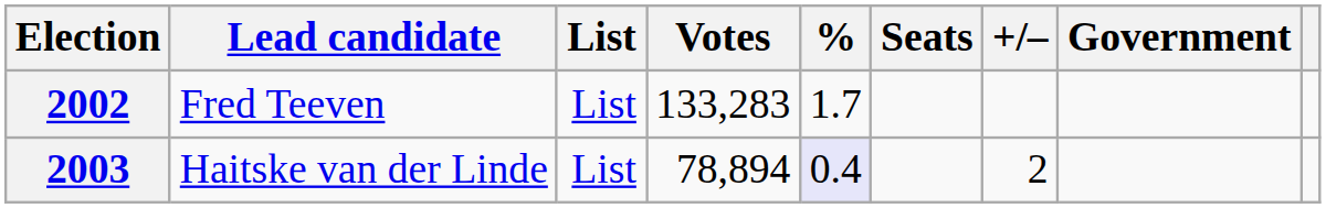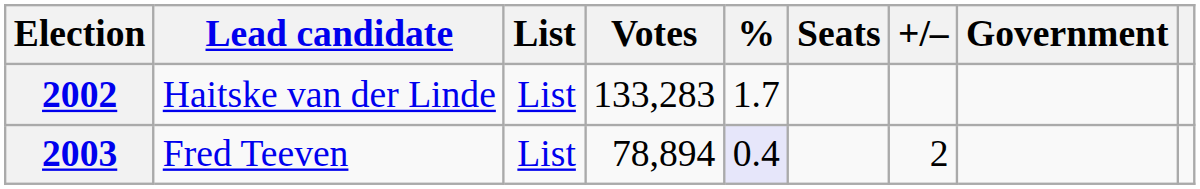2002 | Lead candidate: Fred Teeven -> Haitske van der Linde
2003 | Lead candidate: Haitske van der Linde -> Fred Teeven
